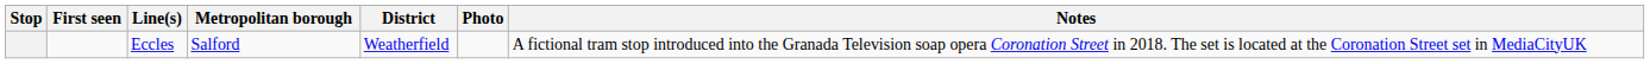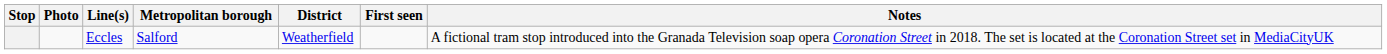columns swapped: Photo <-> First seen
